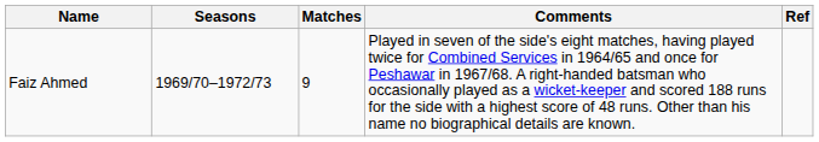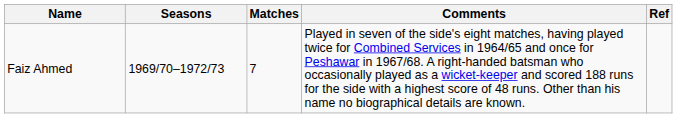Faiz Ahmed | Matches: 9 -> 7
